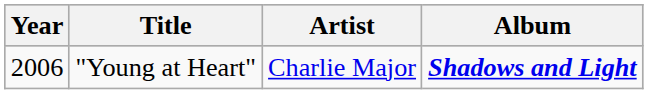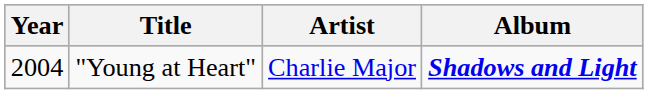"Young at Heart" | Year: 2006 -> 2004
